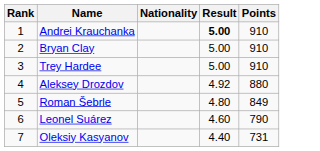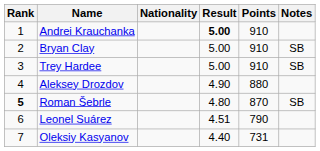+ column: Notes | SB | SB | SB
Aleksey Drozdov | Result: 4.92 -> 4.90
Roman Šebrle | Rank: normal -> bold
Roman Šebrle | Points: 849 -> 870
Leonel Suárez | Result: 4.60 -> 4.51
